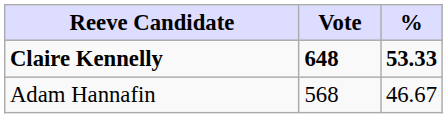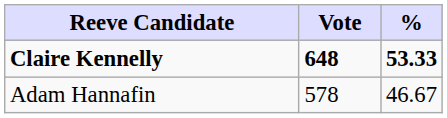Adam Hannafin | Vote: 568 -> 578
